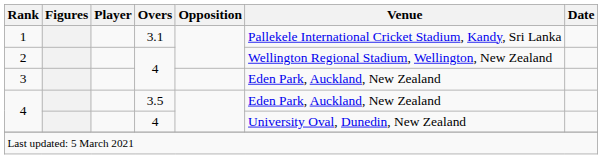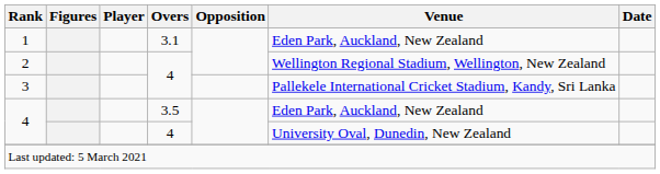1 | Venue: Pallekele International Cricket Stadium, Kandy, Sri Lanka -> Eden Park, Auckland, New Zealand
3 | Venue: Eden Park, Auckland, New Zealand -> Pallekele International Cricket Stadium, Kandy, Sri Lanka
